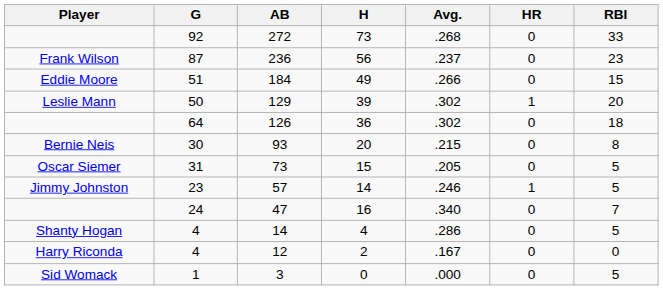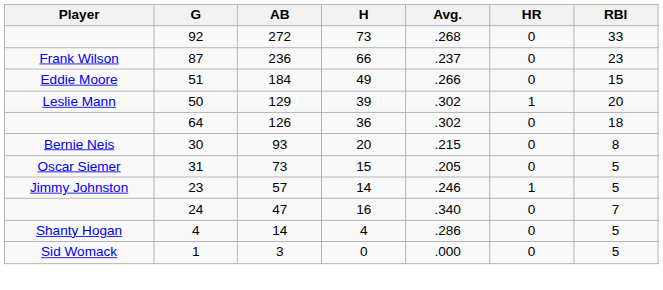236 | H: 56 -> 66
- row: Harry Riconda | 4 | 12 | 2 | .167 | 0 | 0
